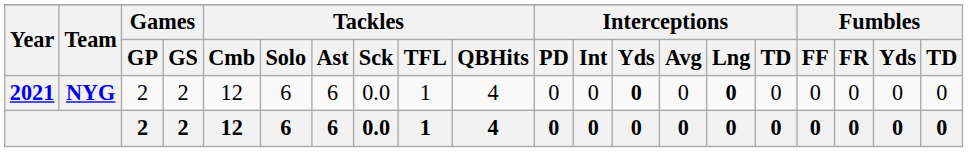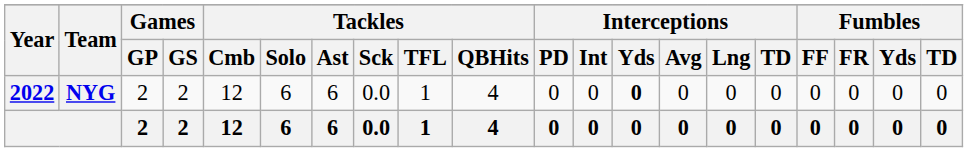NYG | Year: 2021 -> 2022
NYG | Interceptions / Lng: bold -> normal
